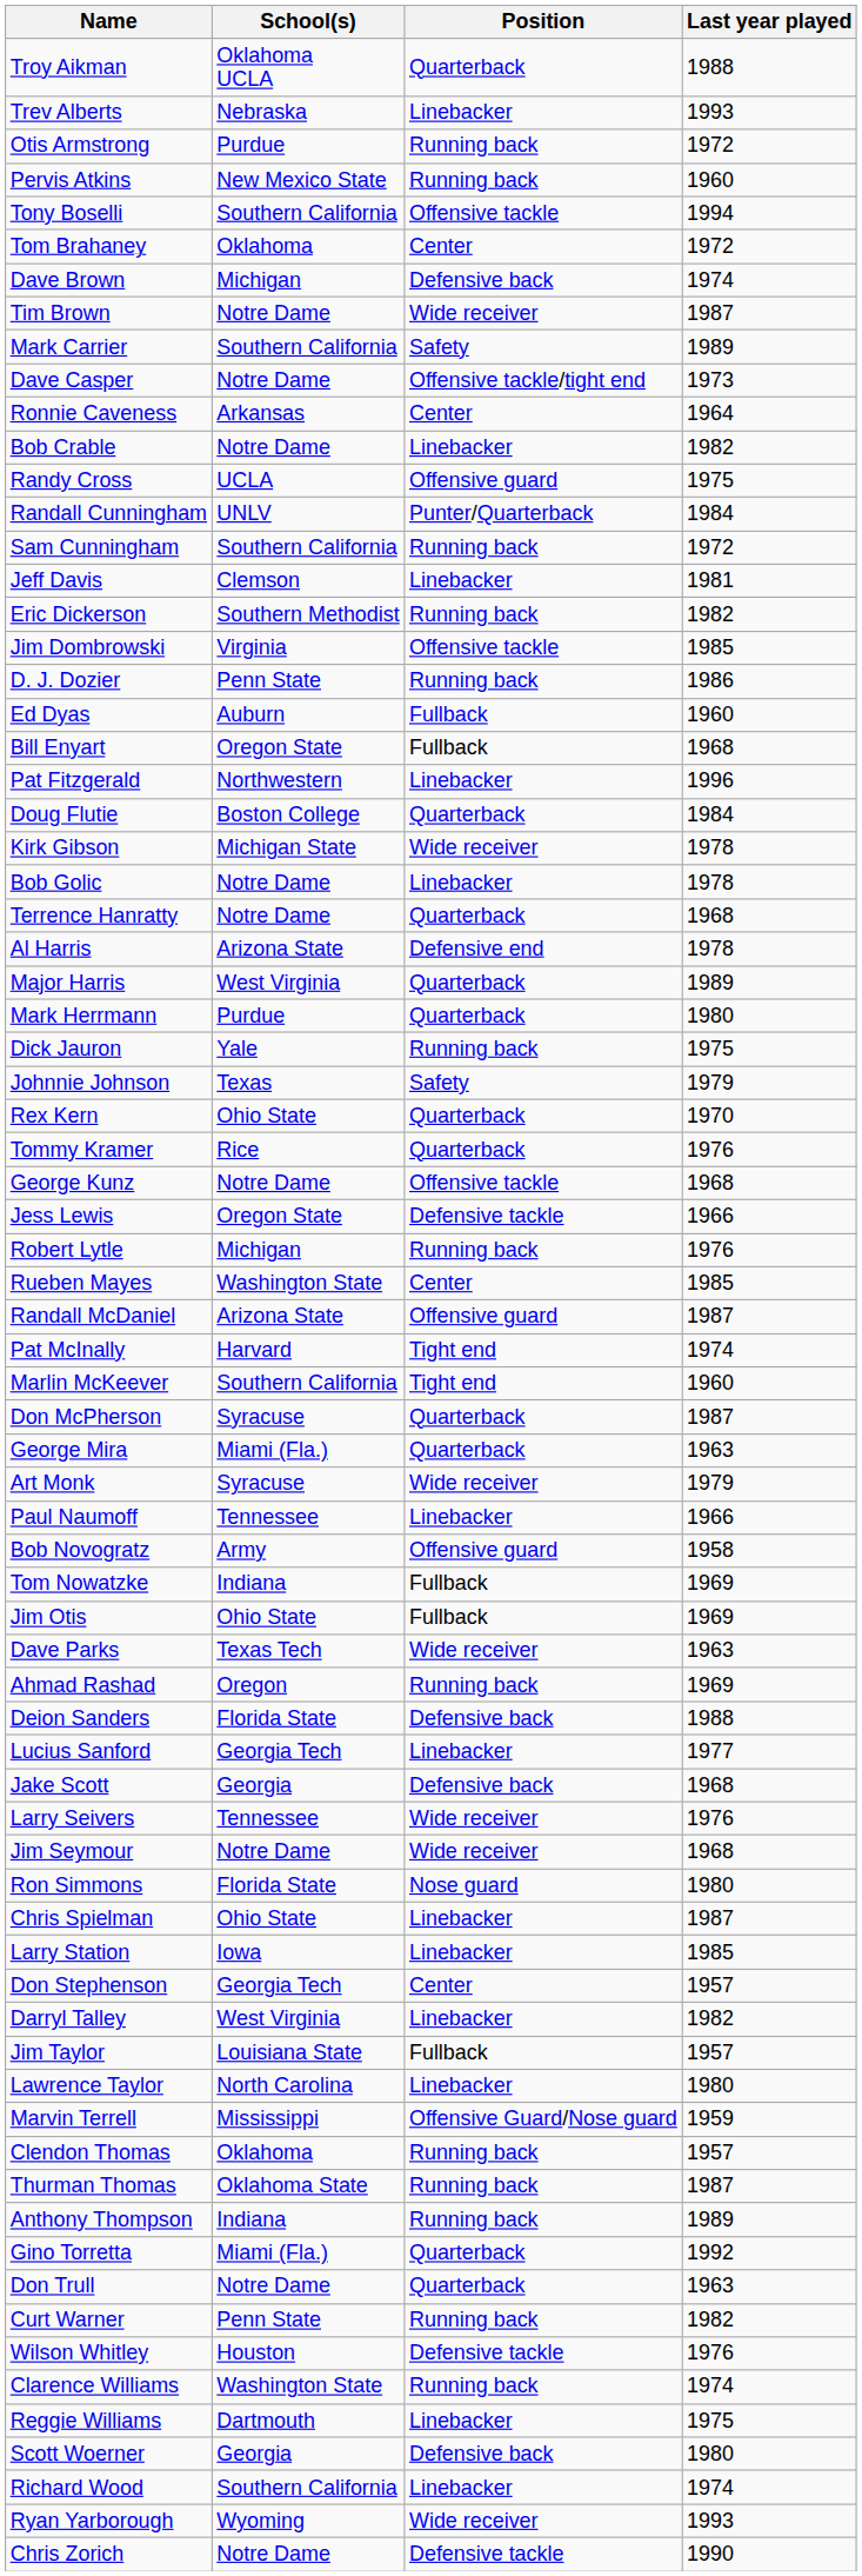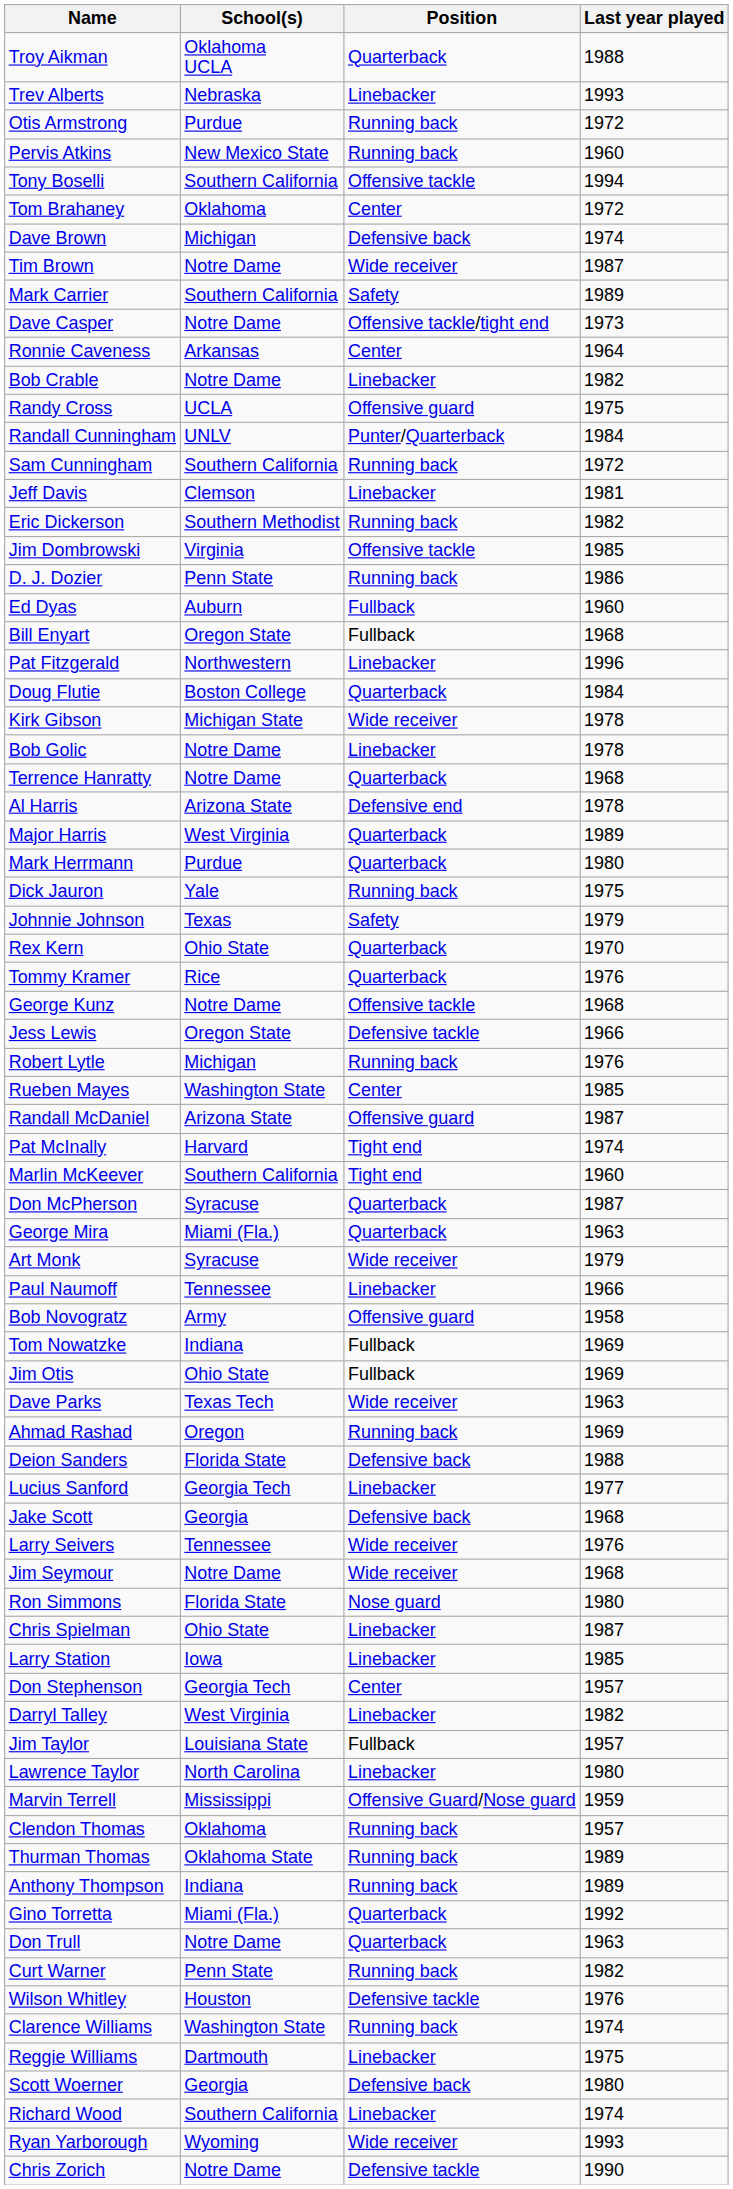Thurman Thomas | Last year played: 1987 -> 1989
